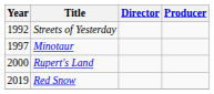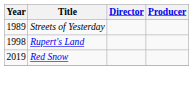Streets of Yesterday | Year: 1992 -> 1989
- row: 1997 | Minotaur
Rupert's Land | Year: 2000 -> 1998
